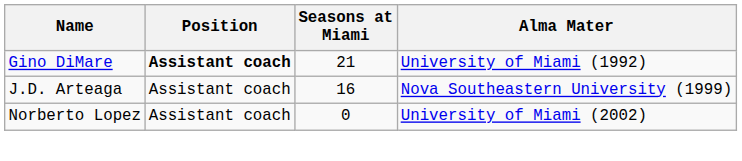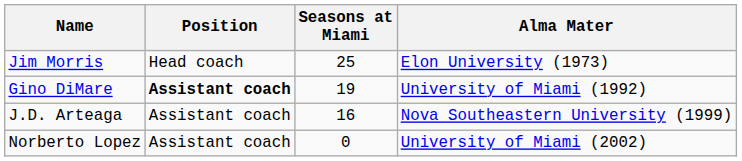+ row: Jim Morris | Head coach | 25 | Elon University (1973)
Gino DiMare | Seasons at Miami: 21 -> 19
